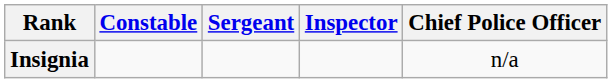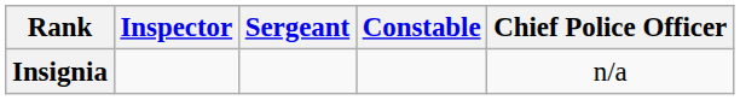columns swapped: Constable <-> Inspector
